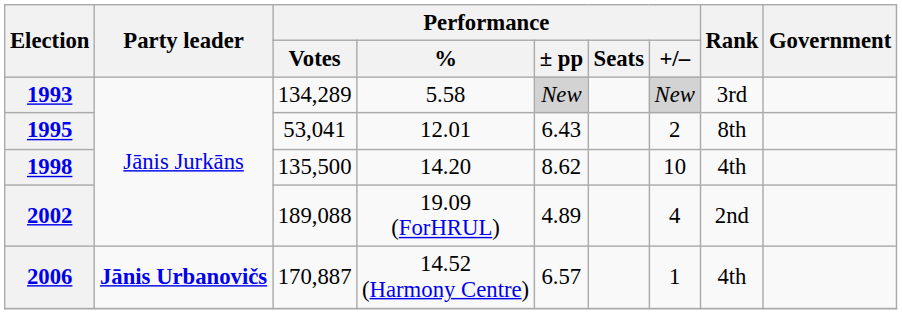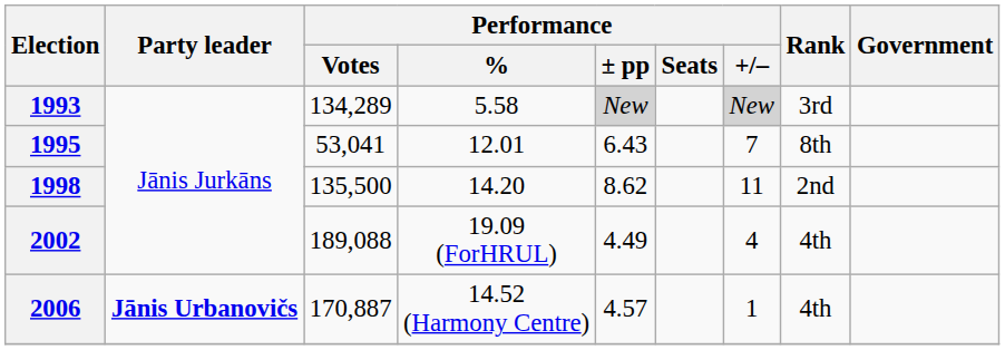1995 | Performance / +/–: 2 -> 7
1998 | Performance / +/–: 10 -> 11
1998 | Rank: 4th -> 2nd
2002 | Performance / ± pp: 4.89 -> 4.49
2002 | Rank: 2nd -> 4th
2006 | Performance / ± pp: 6.57 -> 4.57
